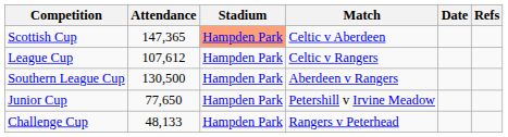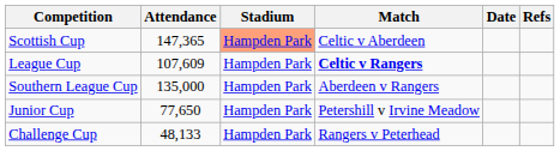League Cup | Attendance: 107,612 -> 107,609
League Cup | Match: normal -> bold
Southern League Cup | Attendance: 130,500 -> 135,000
